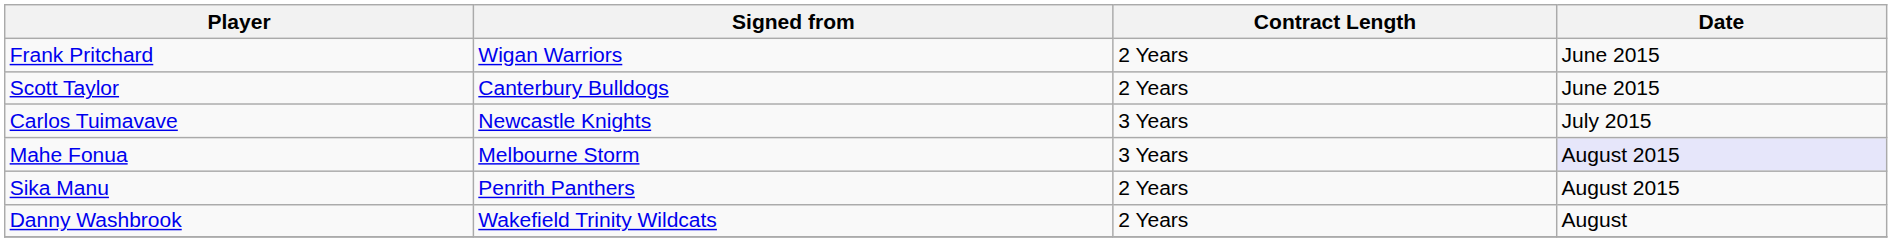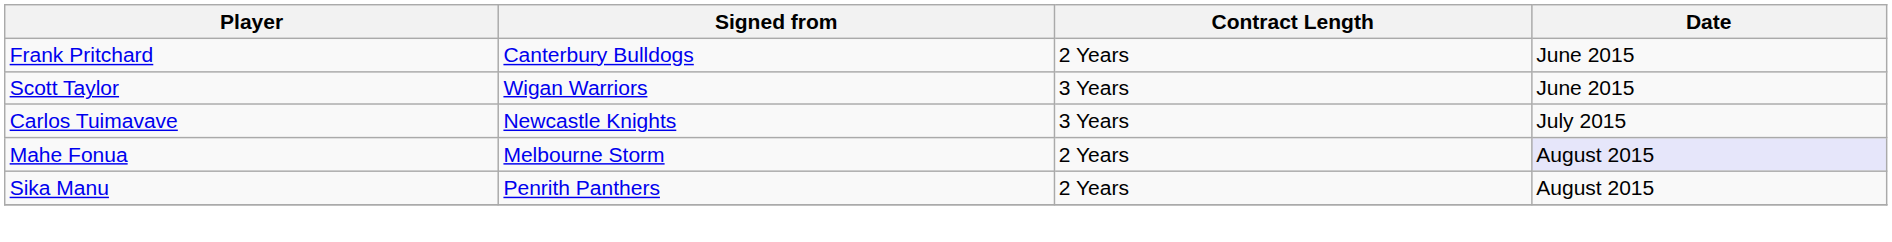Frank Pritchard | Signed from: Wigan Warriors -> Canterbury Bulldogs
Scott Taylor | Signed from: Canterbury Bulldogs -> Wigan Warriors
Scott Taylor | Contract Length: 2 Years -> 3 Years
Mahe Fonua | Contract Length: 3 Years -> 2 Years
- row: Danny Washbrook | Wakefield Trinity Wildcats | 2 Years | August
